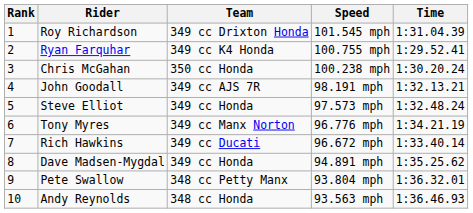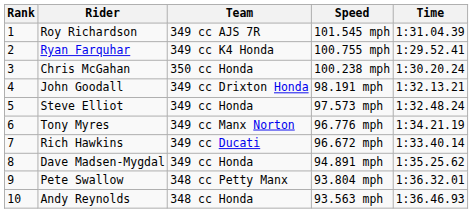Roy Richardson | Team: 349 cc Drixton Honda -> 349 cc AJS 7R
John Goodall | Team: 349 cc AJS 7R -> 349 cc Drixton Honda
